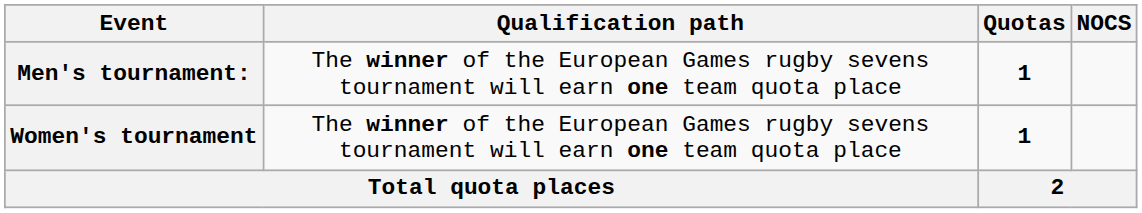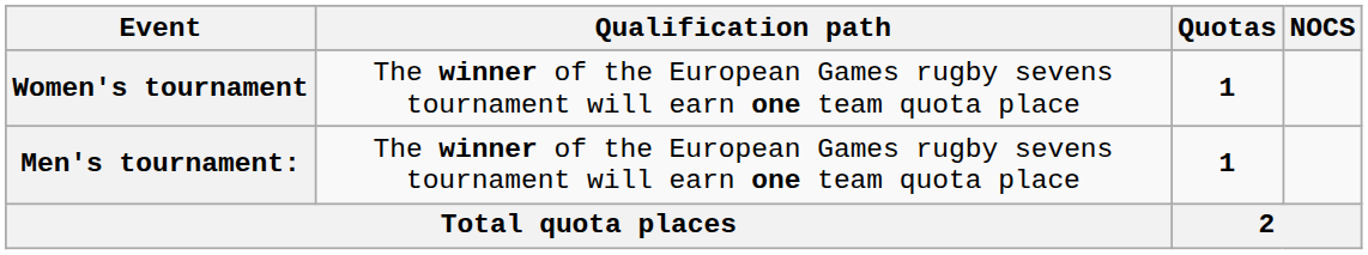rows swapped: Men's tournament: <-> Women's tournament
